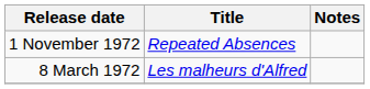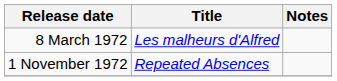rows swapped: 8 March 1972 <-> 1 November 1972
